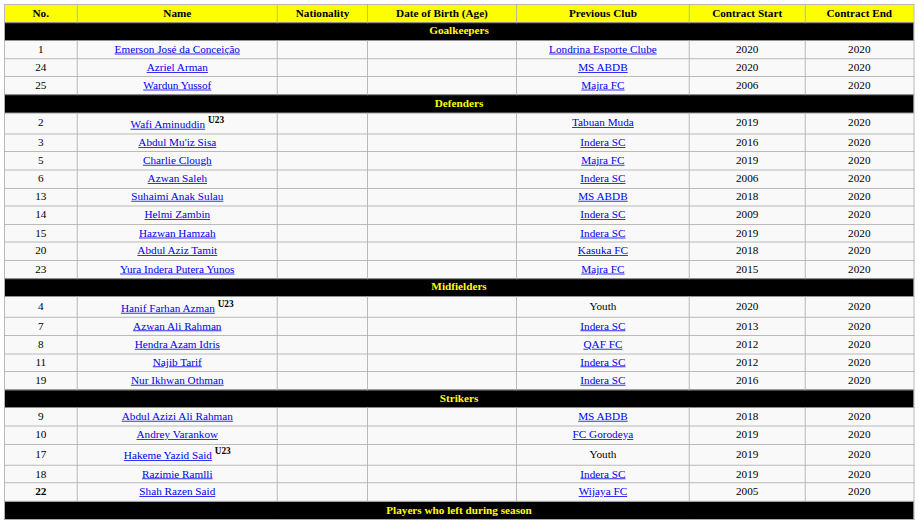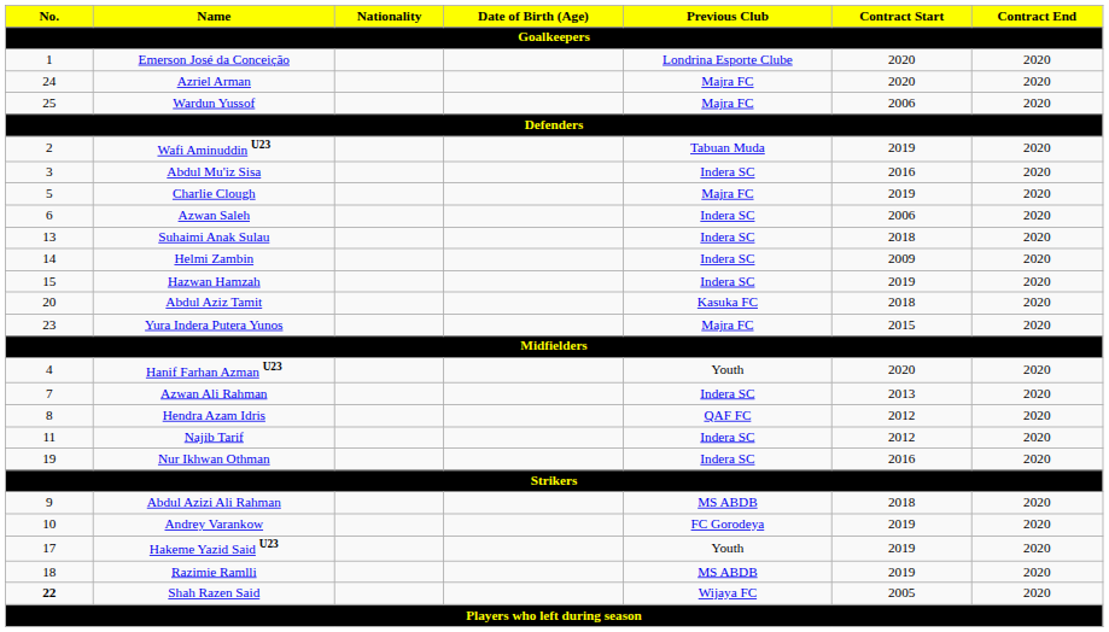Azriel Arman | Previous Club: MS ABDB -> Majra FC
Suhaimi Anak Sulau | Previous Club: MS ABDB -> Indera SC
Razimie Ramlli | Previous Club: Indera SC -> MS ABDB
